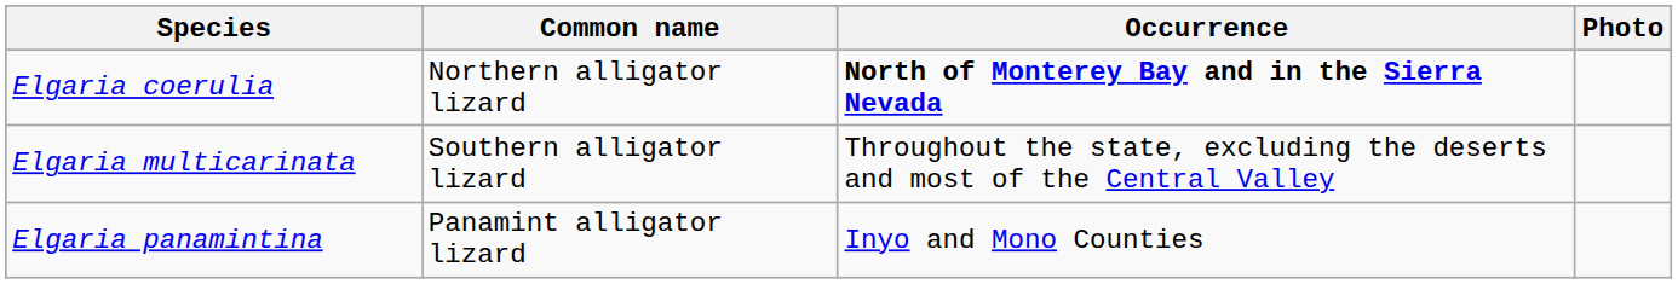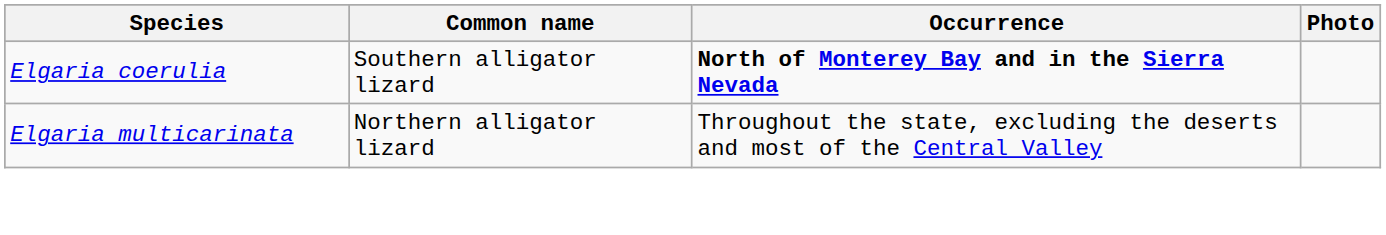Elgaria coerulia | Common name: Northern alligator lizard -> Southern alligator lizard
Elgaria multicarinata | Common name: Southern alligator lizard -> Northern alligator lizard
- row: Elgaria panamintina | Panamint alligator lizard | Inyo and Mono Counties
